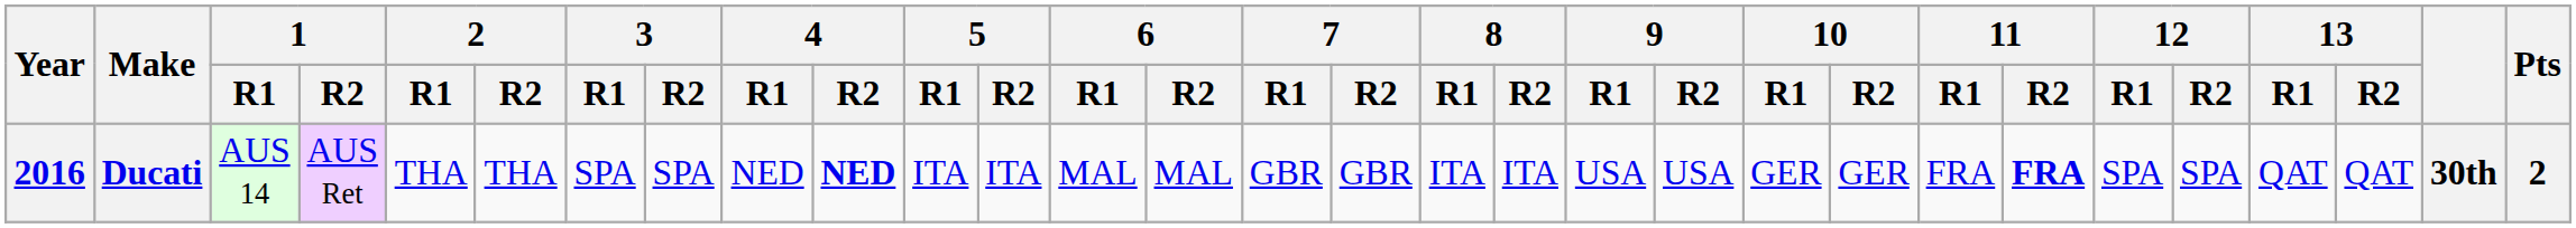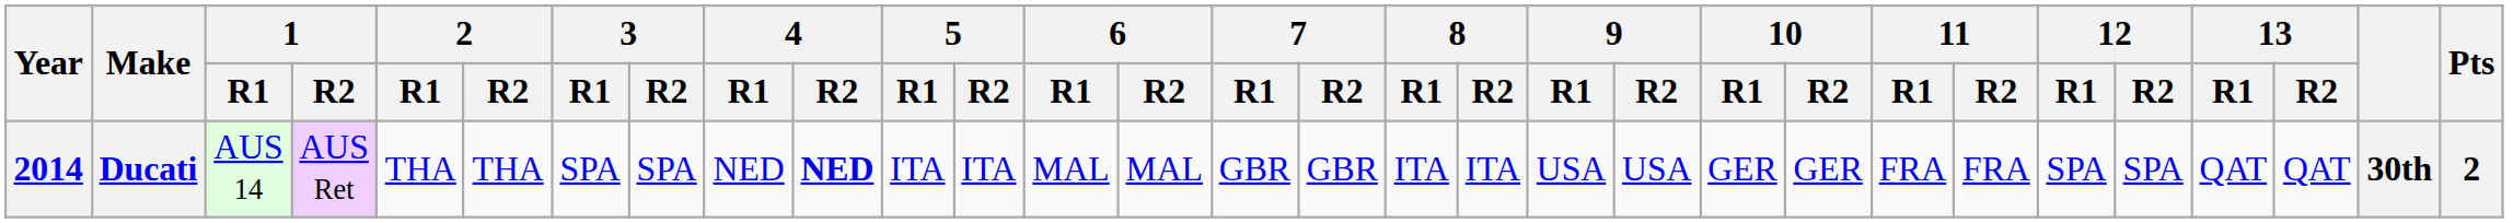Ducati | Year: 2016 -> 2014
Ducati | 11 / R2: bold -> normal
